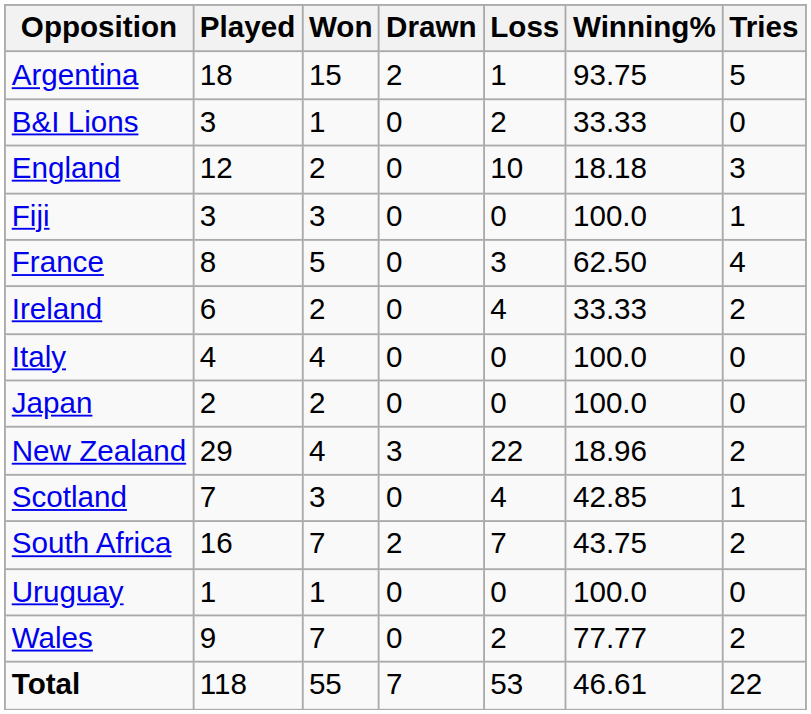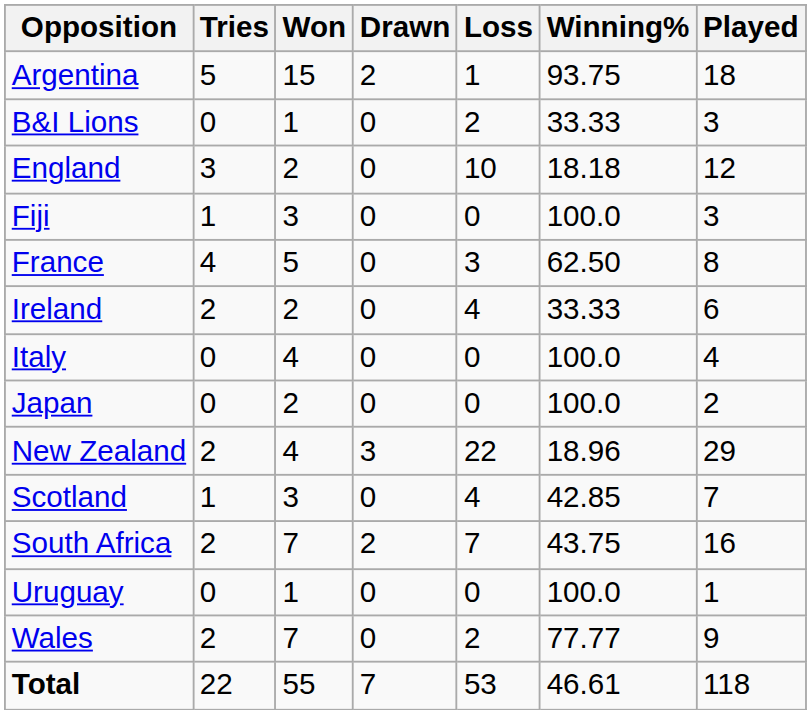columns swapped: Played <-> Tries
